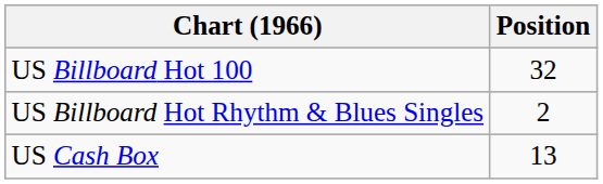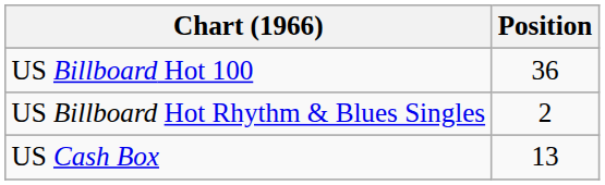US Billboard Hot 100 | Position: 32 -> 36
